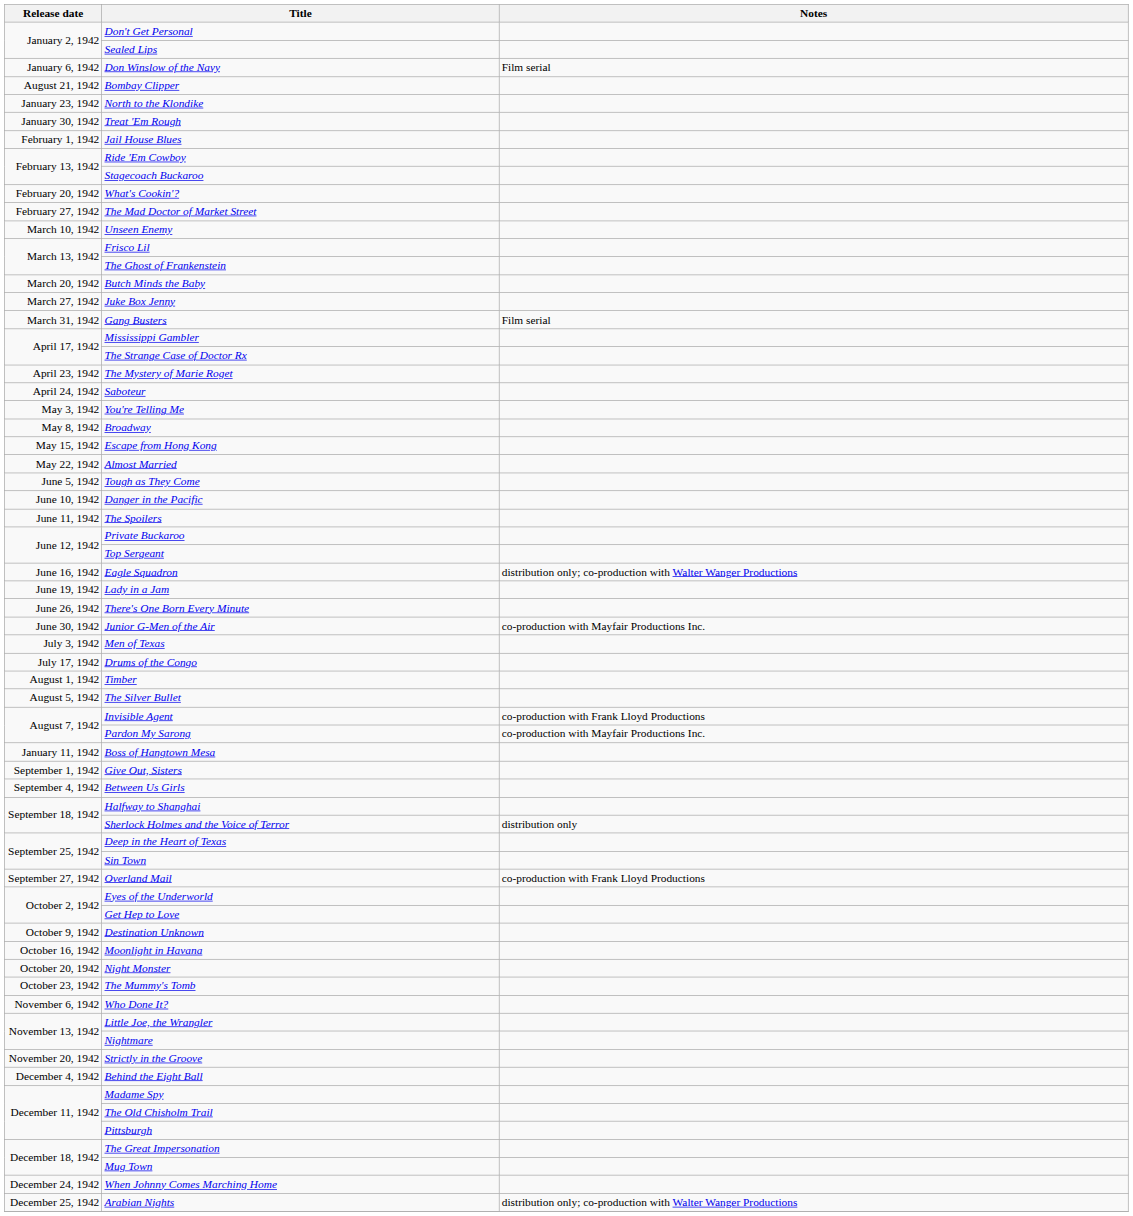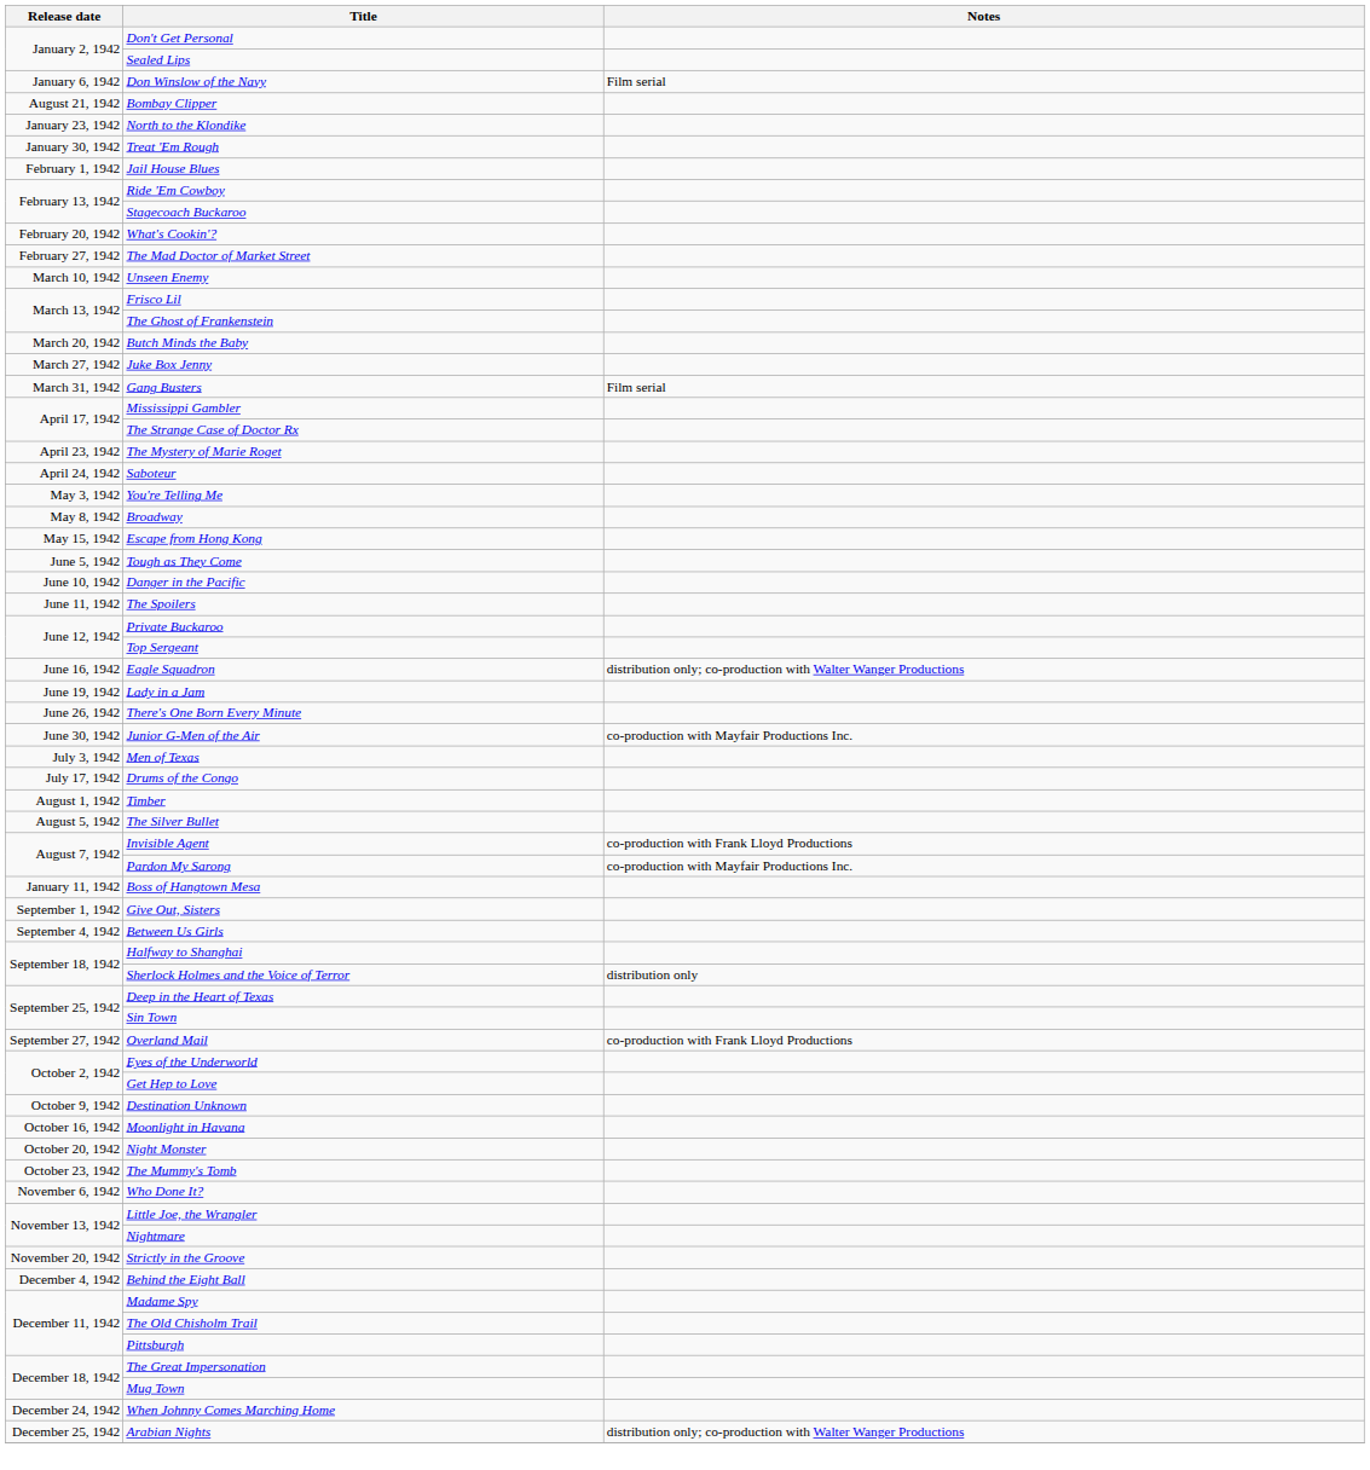- row: May 22, 1942 | Almost Married
